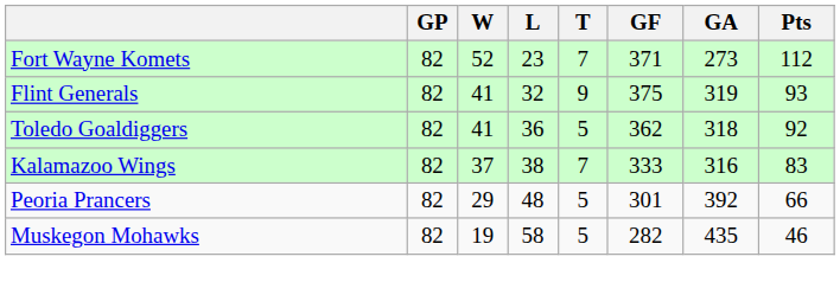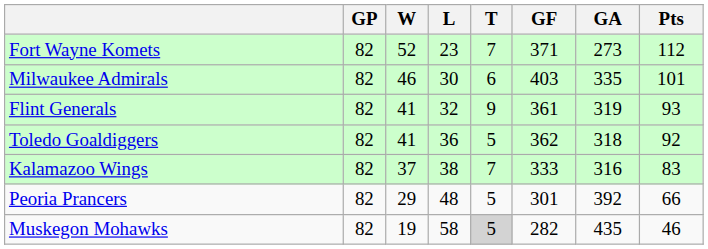+ row: Milwaukee Admirals | 82 | 46 | 30 | 6 | 403 | 335 | 101
Flint Generals | GF: 375 -> 361
Muskegon Mohawks | T: no background -> lightgrey background
